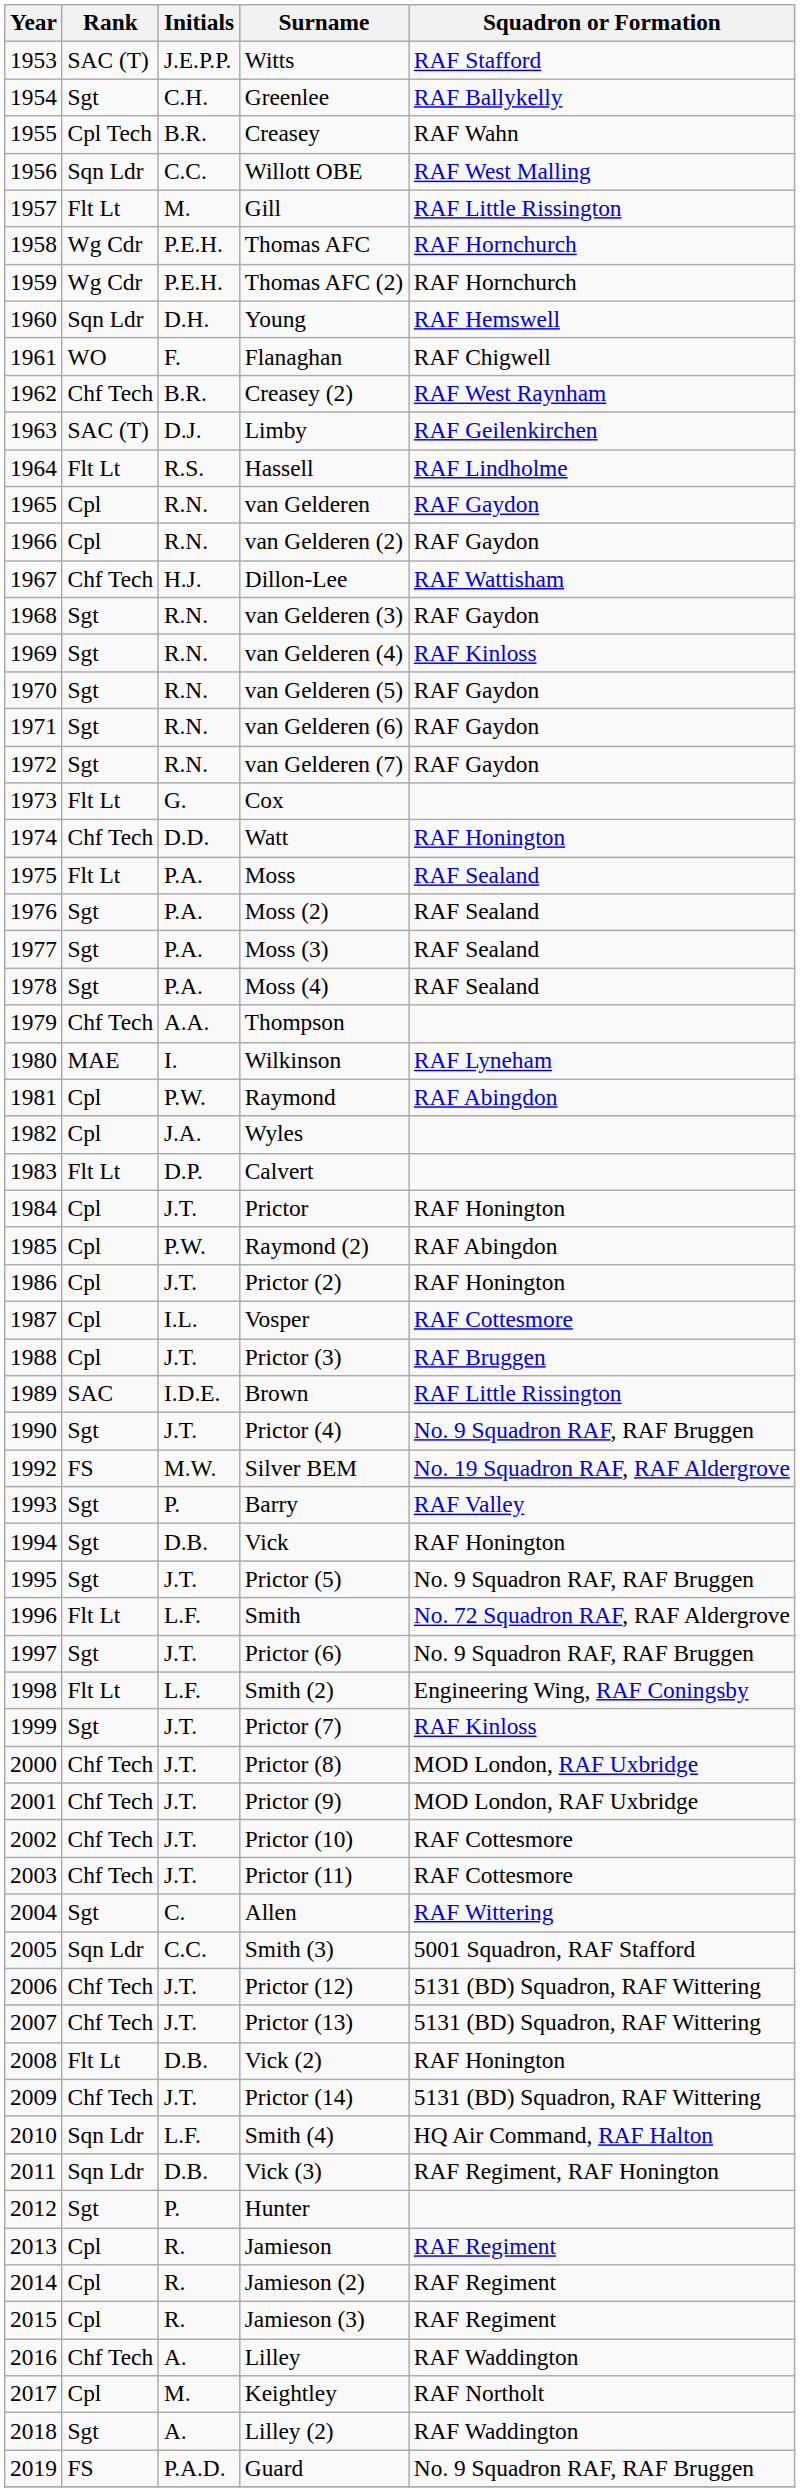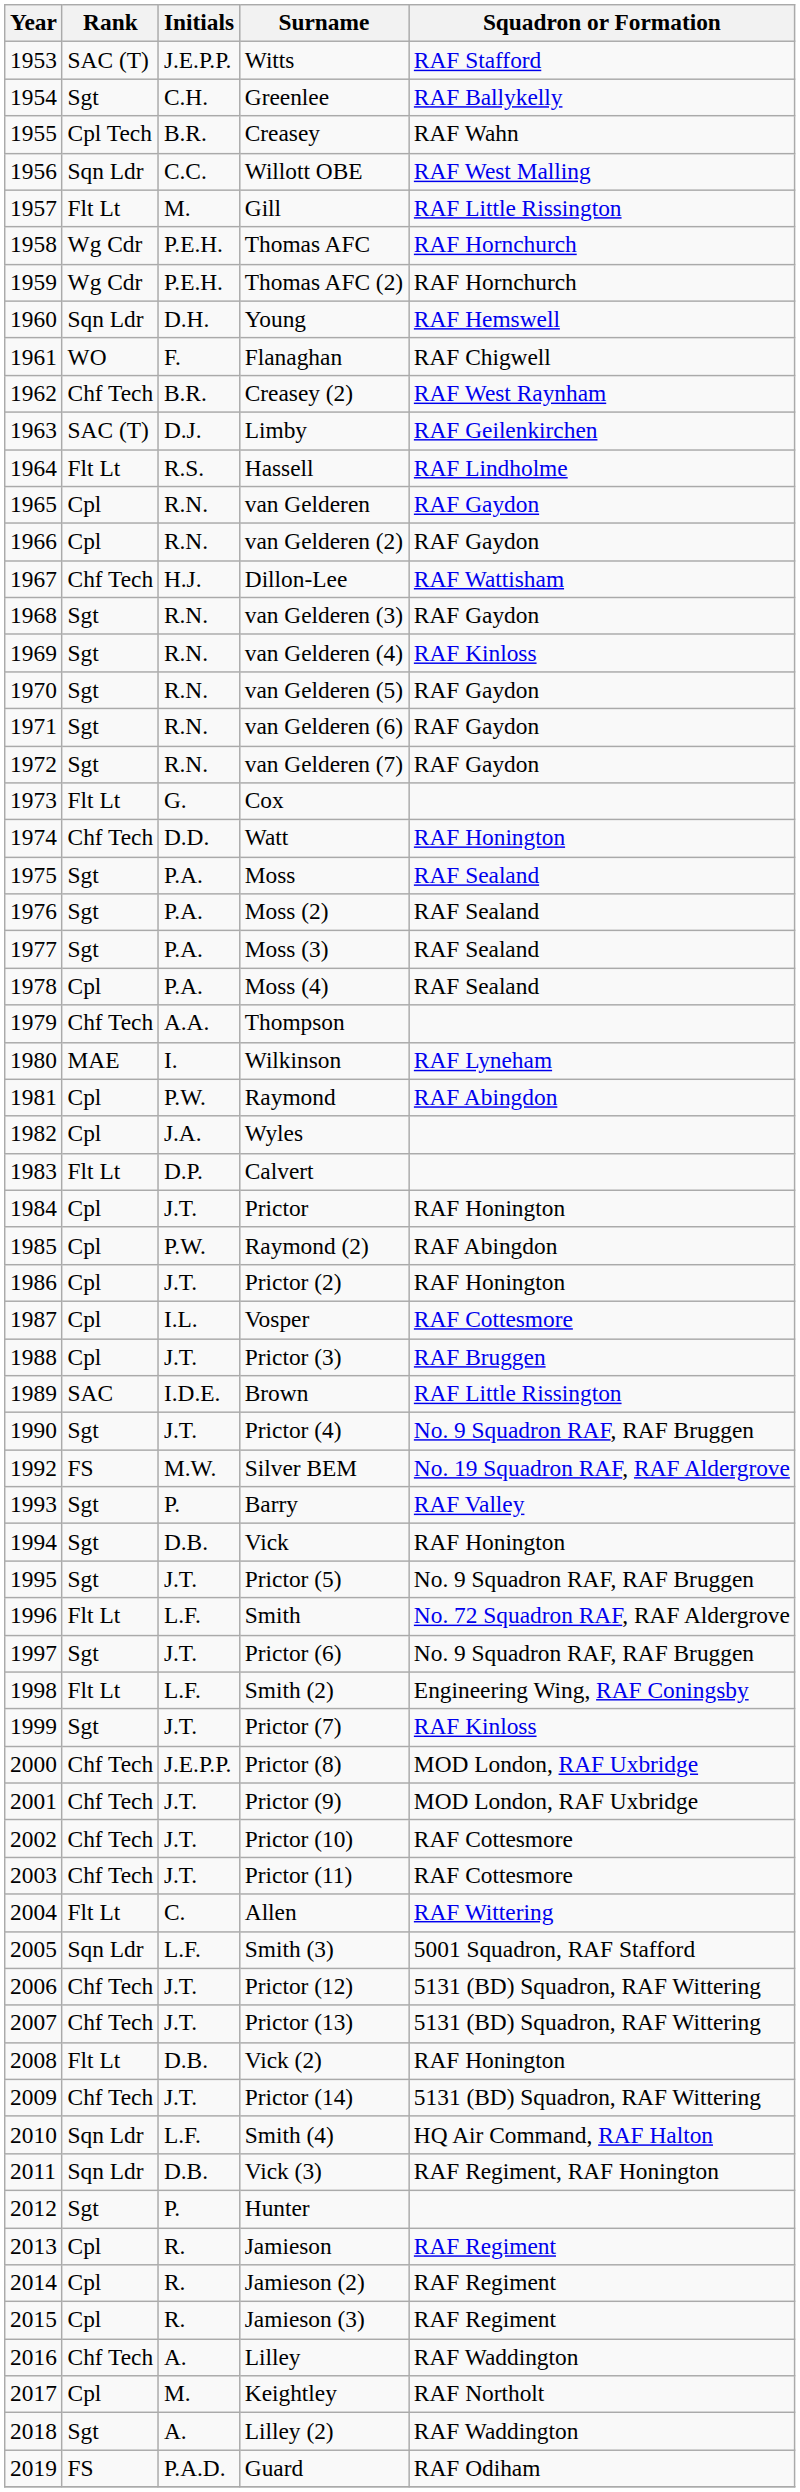Moss | Rank: Flt Lt -> Sgt
Moss (4) | Rank: Sgt -> Cpl
Prictor (8) | Initials: J.T. -> J.E.P.P.
Allen | Rank: Sgt -> Flt Lt
Smith (3) | Initials: C.C. -> L.F.
Guard | Squadron or Formation: No. 9 Squadron RAF, RAF Bruggen -> RAF Odiham
